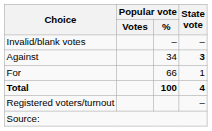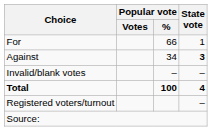rows swapped: For <-> Invalid/blank votes
